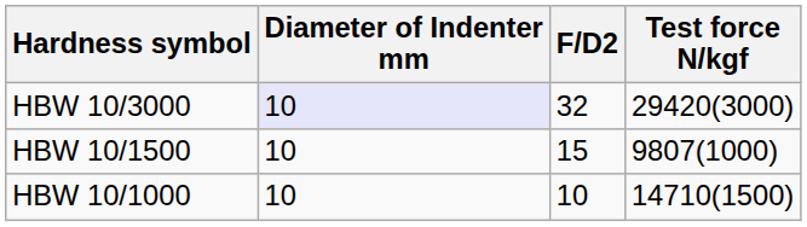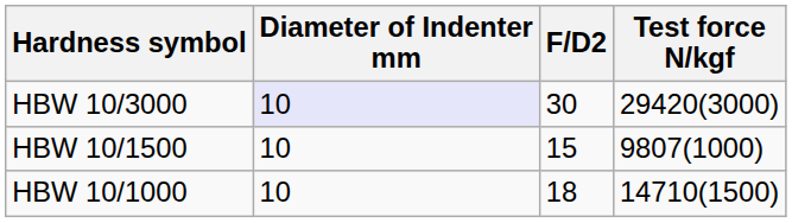HBW 10/3000 | F/D2: 32 -> 30
HBW 10/1000 | F/D2: 10 -> 18
